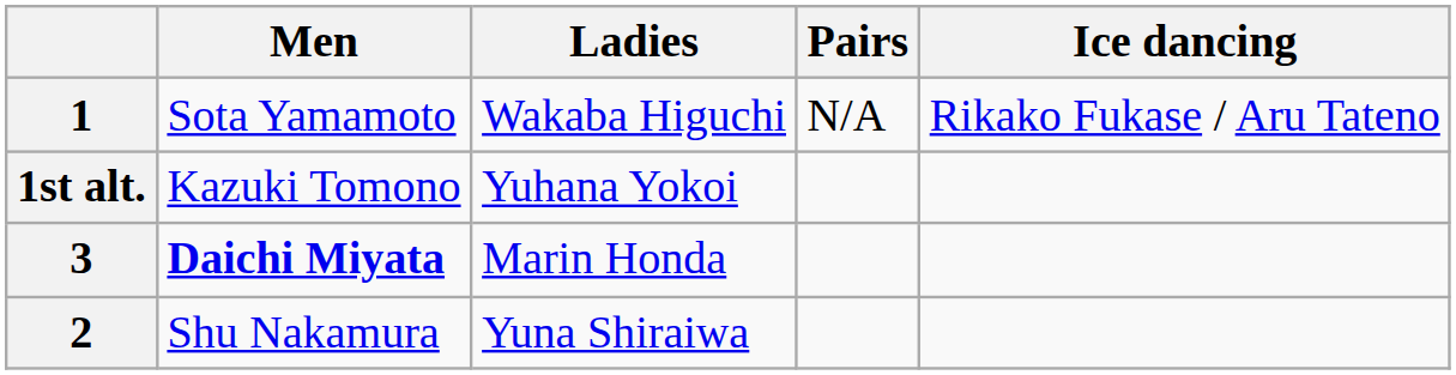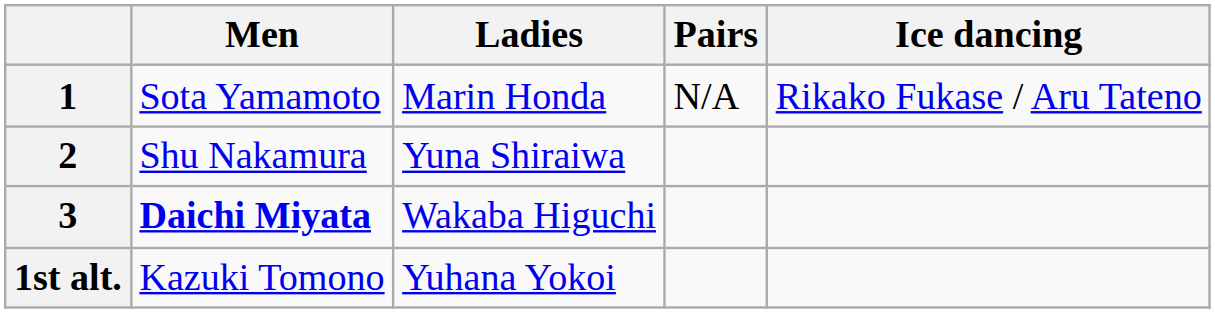1 | Ladies: Wakaba Higuchi -> Marin Honda
rows swapped: 2 <-> 1st alt.
3 | Ladies: Marin Honda -> Wakaba Higuchi
